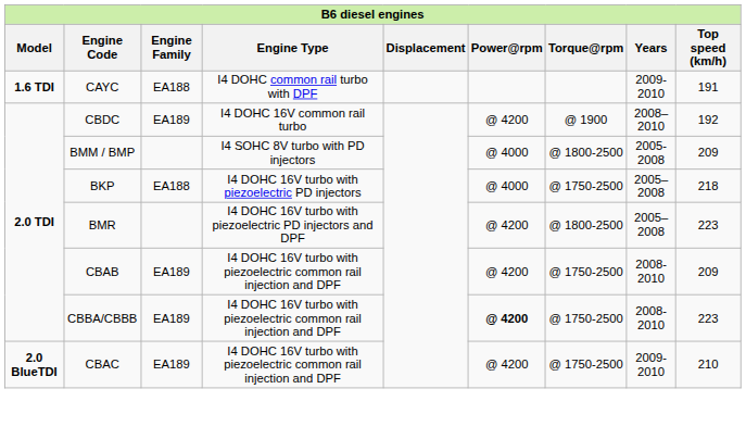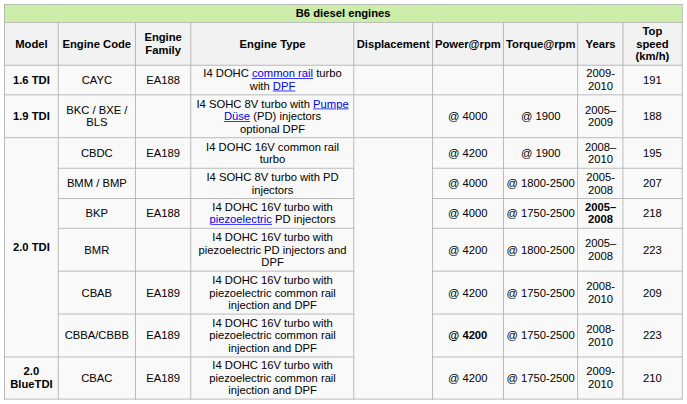+ row: 1.9 TDI | BKC / BXE / BLS | I4 SOHC 8V turbo with Pumpe Düse (PD) injectors optional DPF | @ 4000 | @ 1900 | 2005–2009 | 188
CBDC | Top speed (km/h): 192 -> 195
BMM / BMP | Top speed (km/h): 209 -> 207
BKP | Years: normal -> bold
